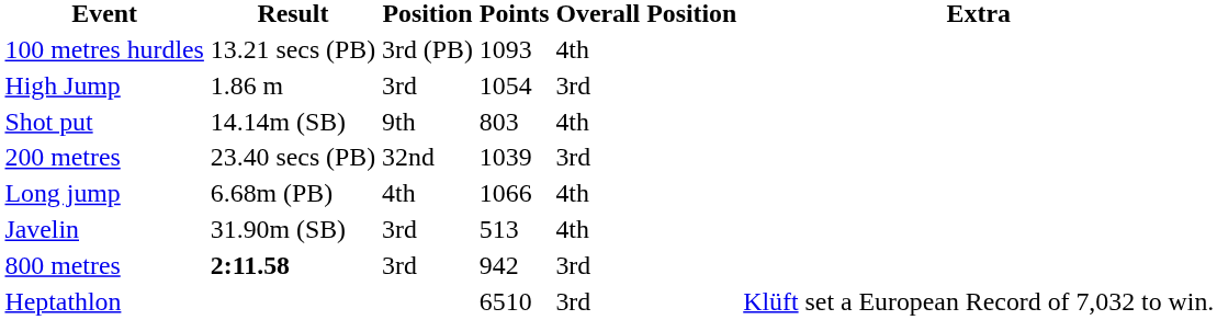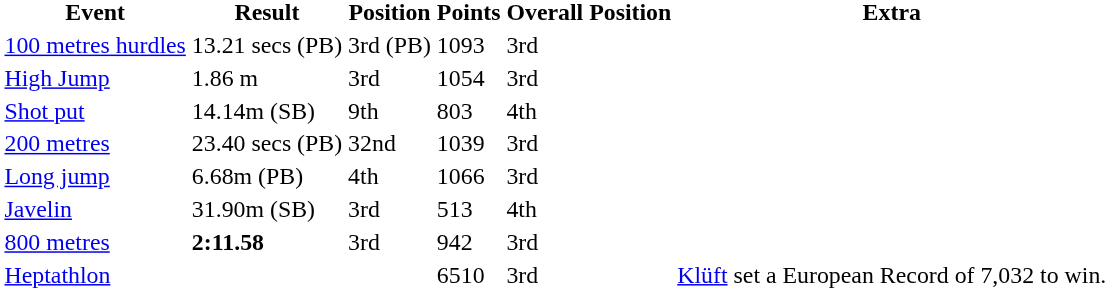100 metres hurdles | Overall Position: 4th -> 3rd
Long jump | Overall Position: 4th -> 3rd
